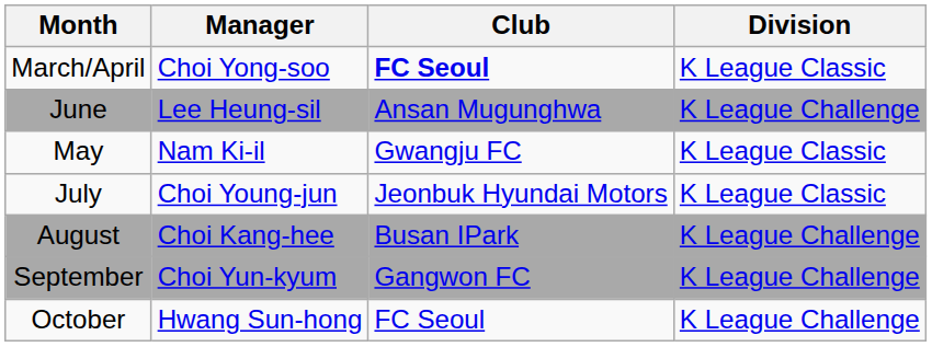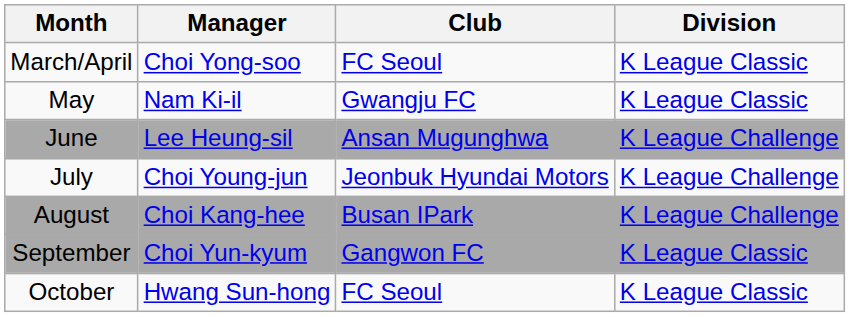March/April | Club: bold -> normal
rows swapped: May <-> June
July | Division: K League Classic -> K League Challenge
September | Division: K League Challenge -> K League Classic
October | Division: K League Challenge -> K League Classic
